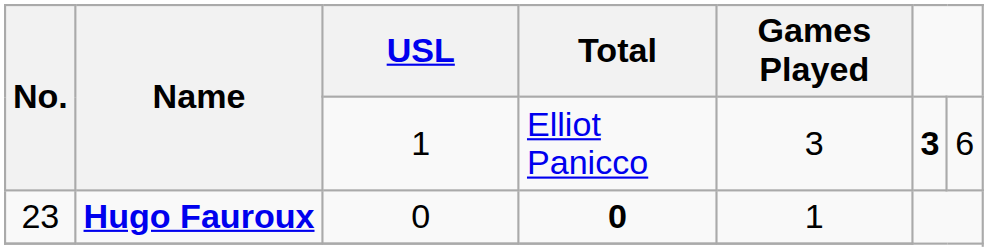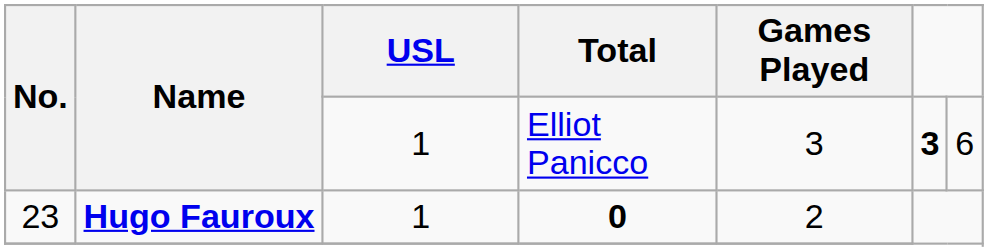23 | USL: 0 -> 1
23 | Games Played: 1 -> 2
